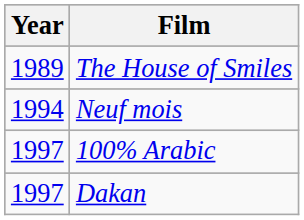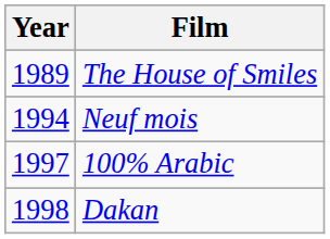Dakan | Year: 1997 -> 1998
